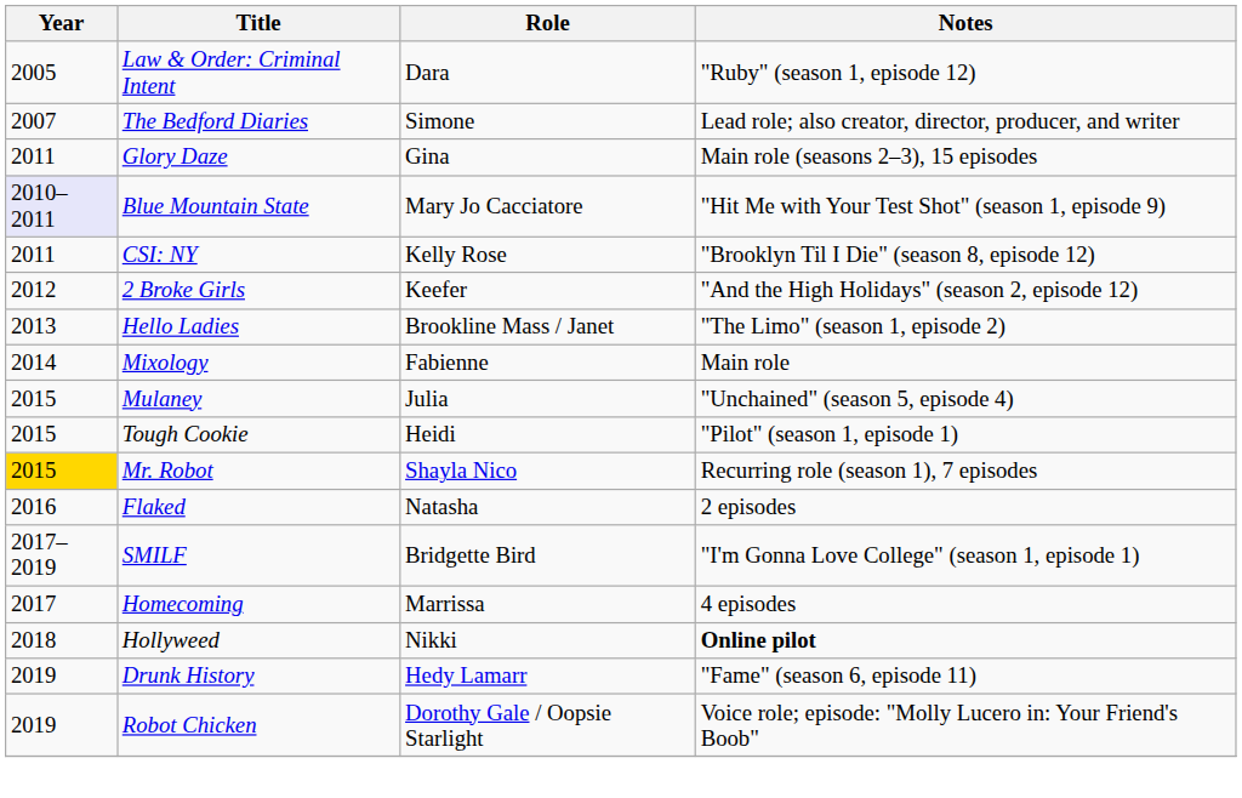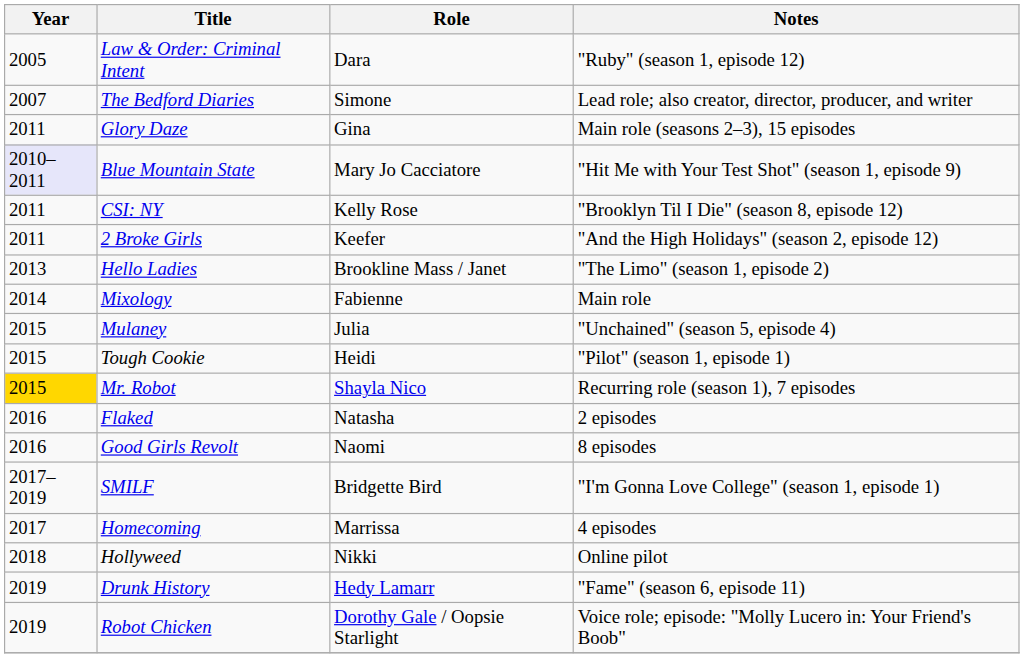2 Broke Girls | Year: 2012 -> 2011
+ row: 2016 | Good Girls Revolt | Naomi | 8 episodes
Hollyweed | Notes: bold -> normal
